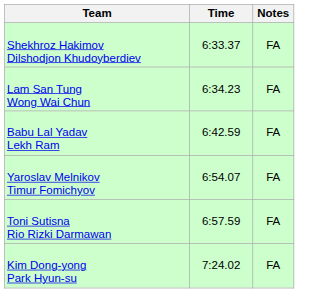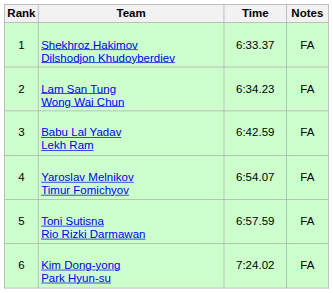+ column: Rank | 1 | 2 | 3 | 4 | 5 | 6
